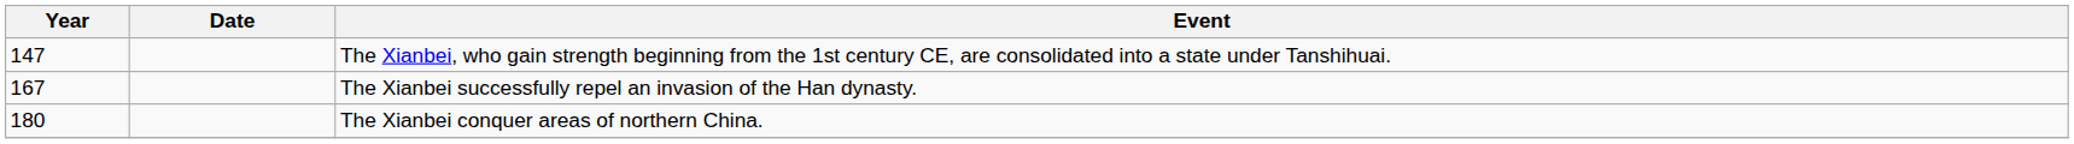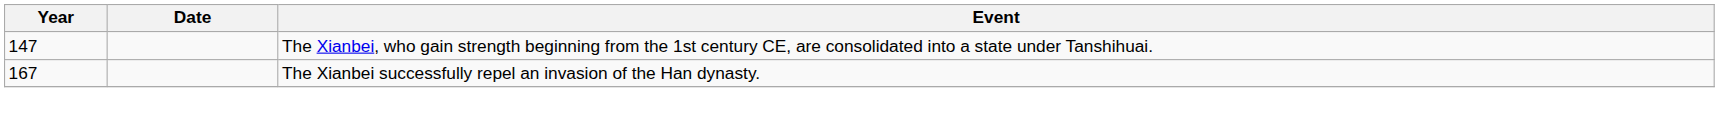- row: 180 | The Xianbei conquer areas of northern China.
